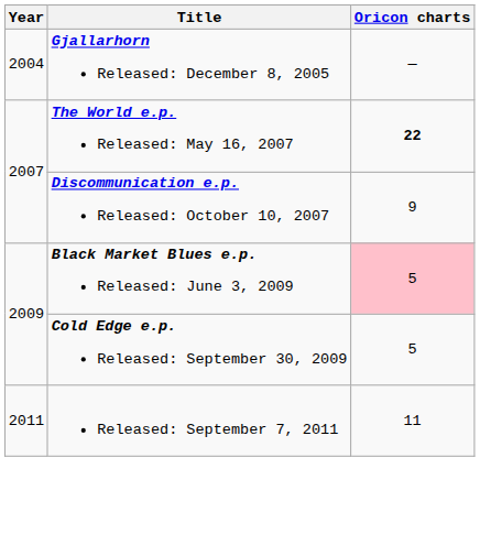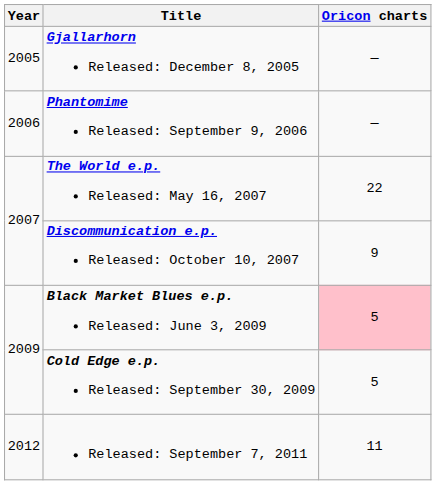Gjallarhorn Released: December 8, 2005 | Year: 2004 -> 2005
+ row: 2006 | Phantomime Released: September 9, 2006 | —
The World e.p. Released: May 16, 2007 | Oricon charts: bold -> normal
Released: September 7, 2011 | Year: 2011 -> 2012
